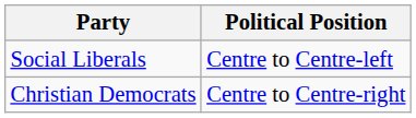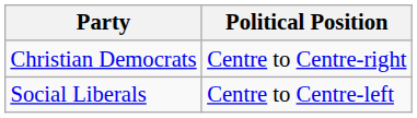rows swapped: Social Liberals <-> Christian Democrats
